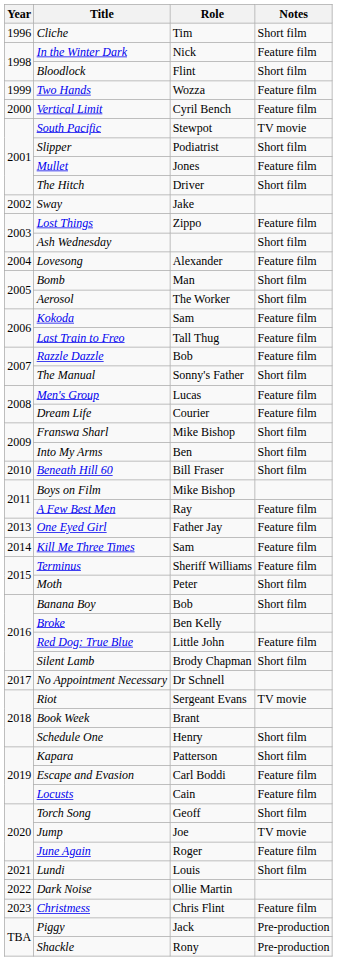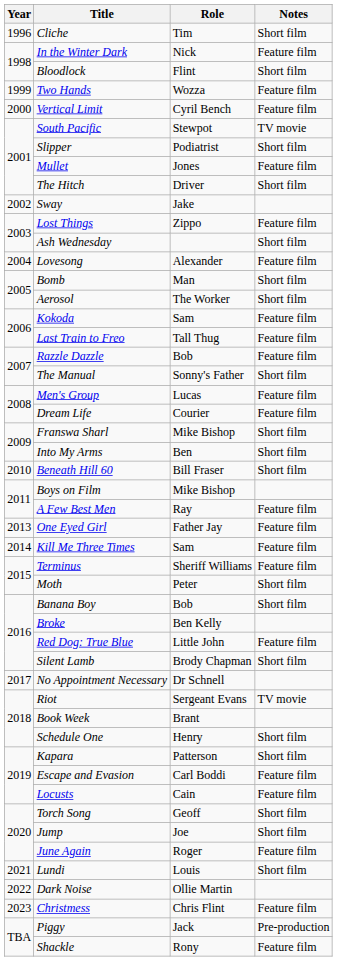Jump | Notes: TV movie -> Short film
Shackle | Notes: Pre-production -> Feature film
